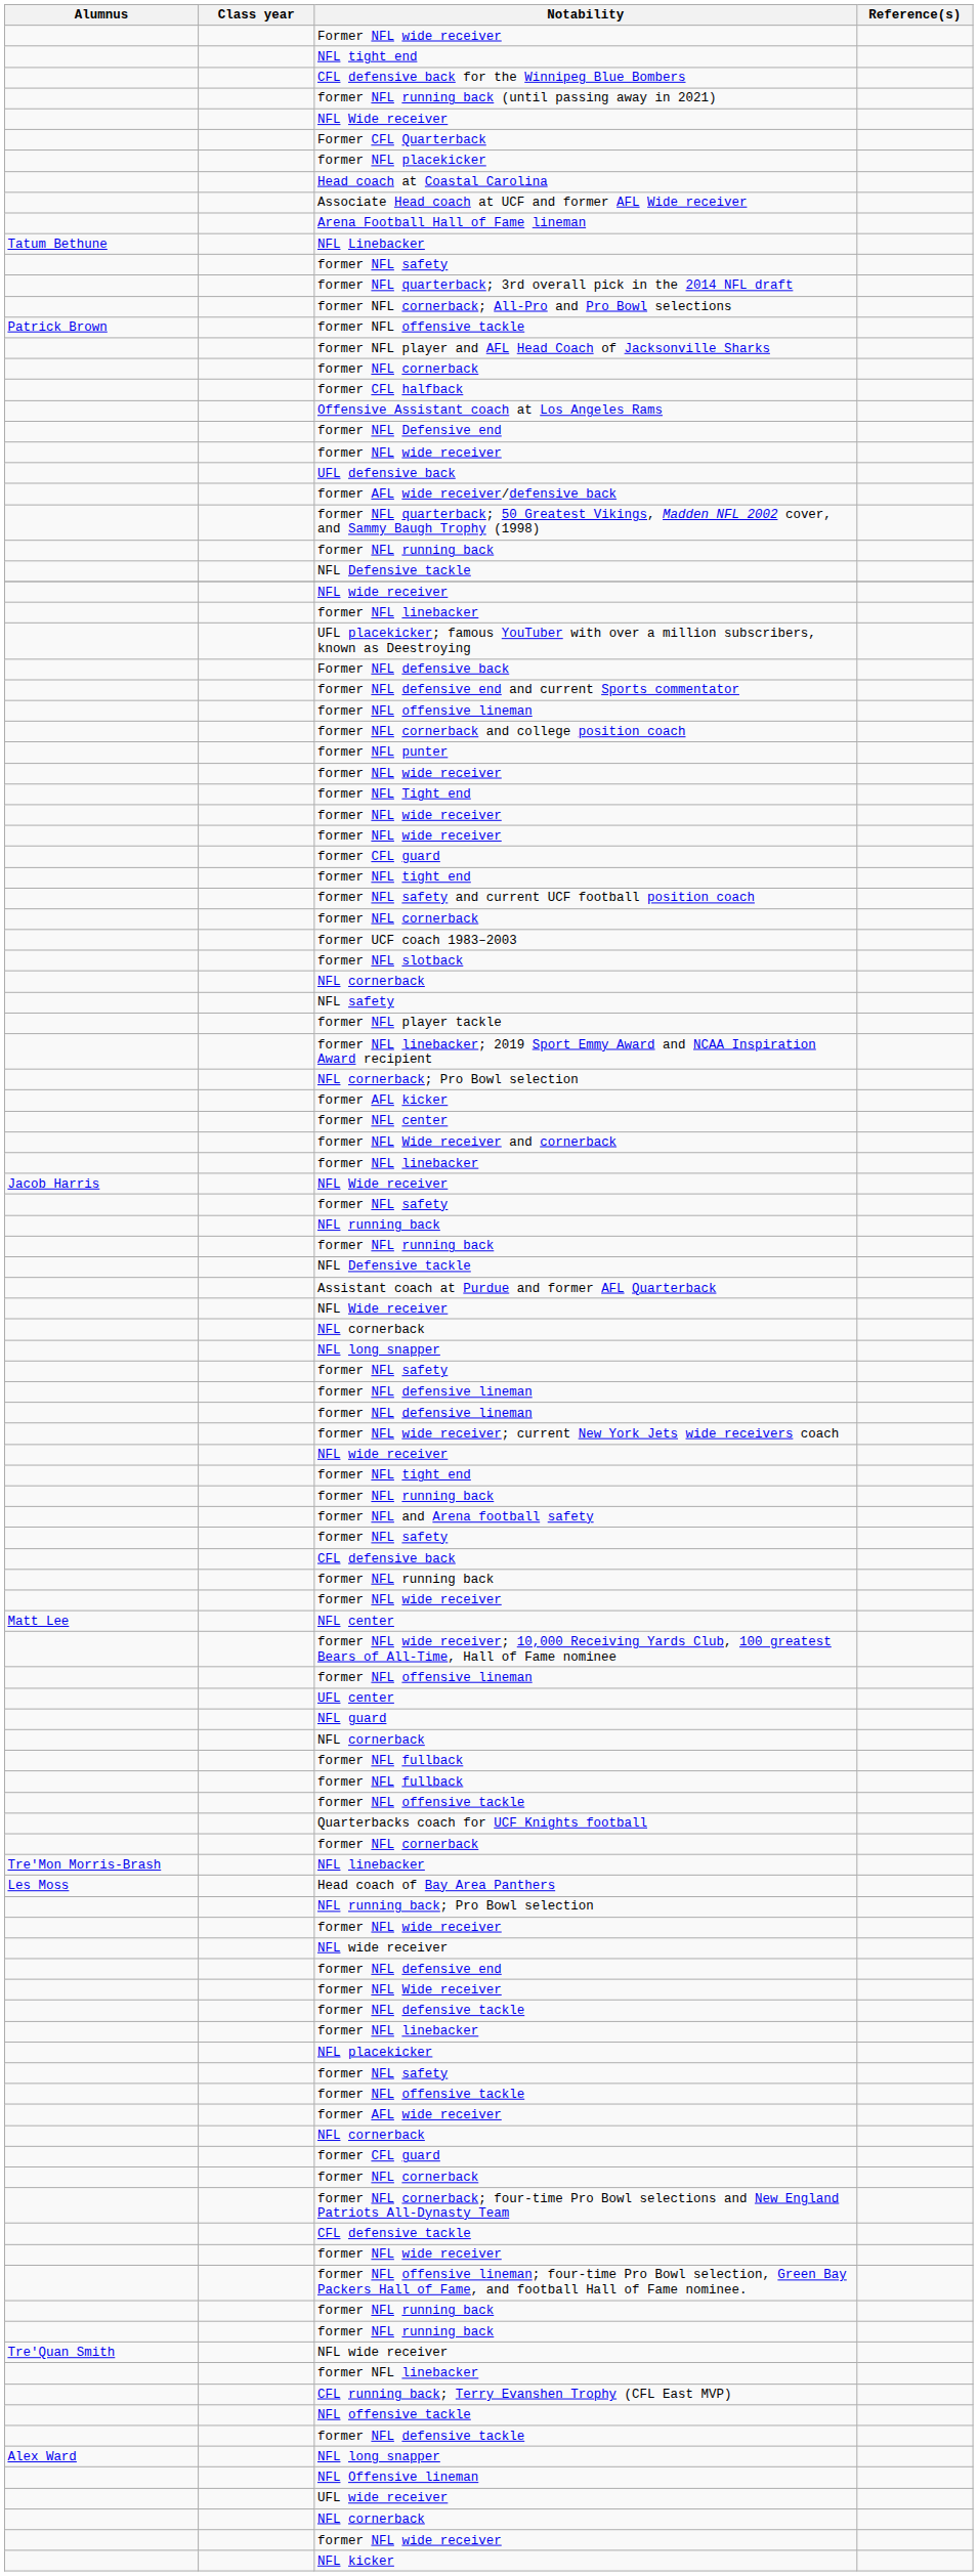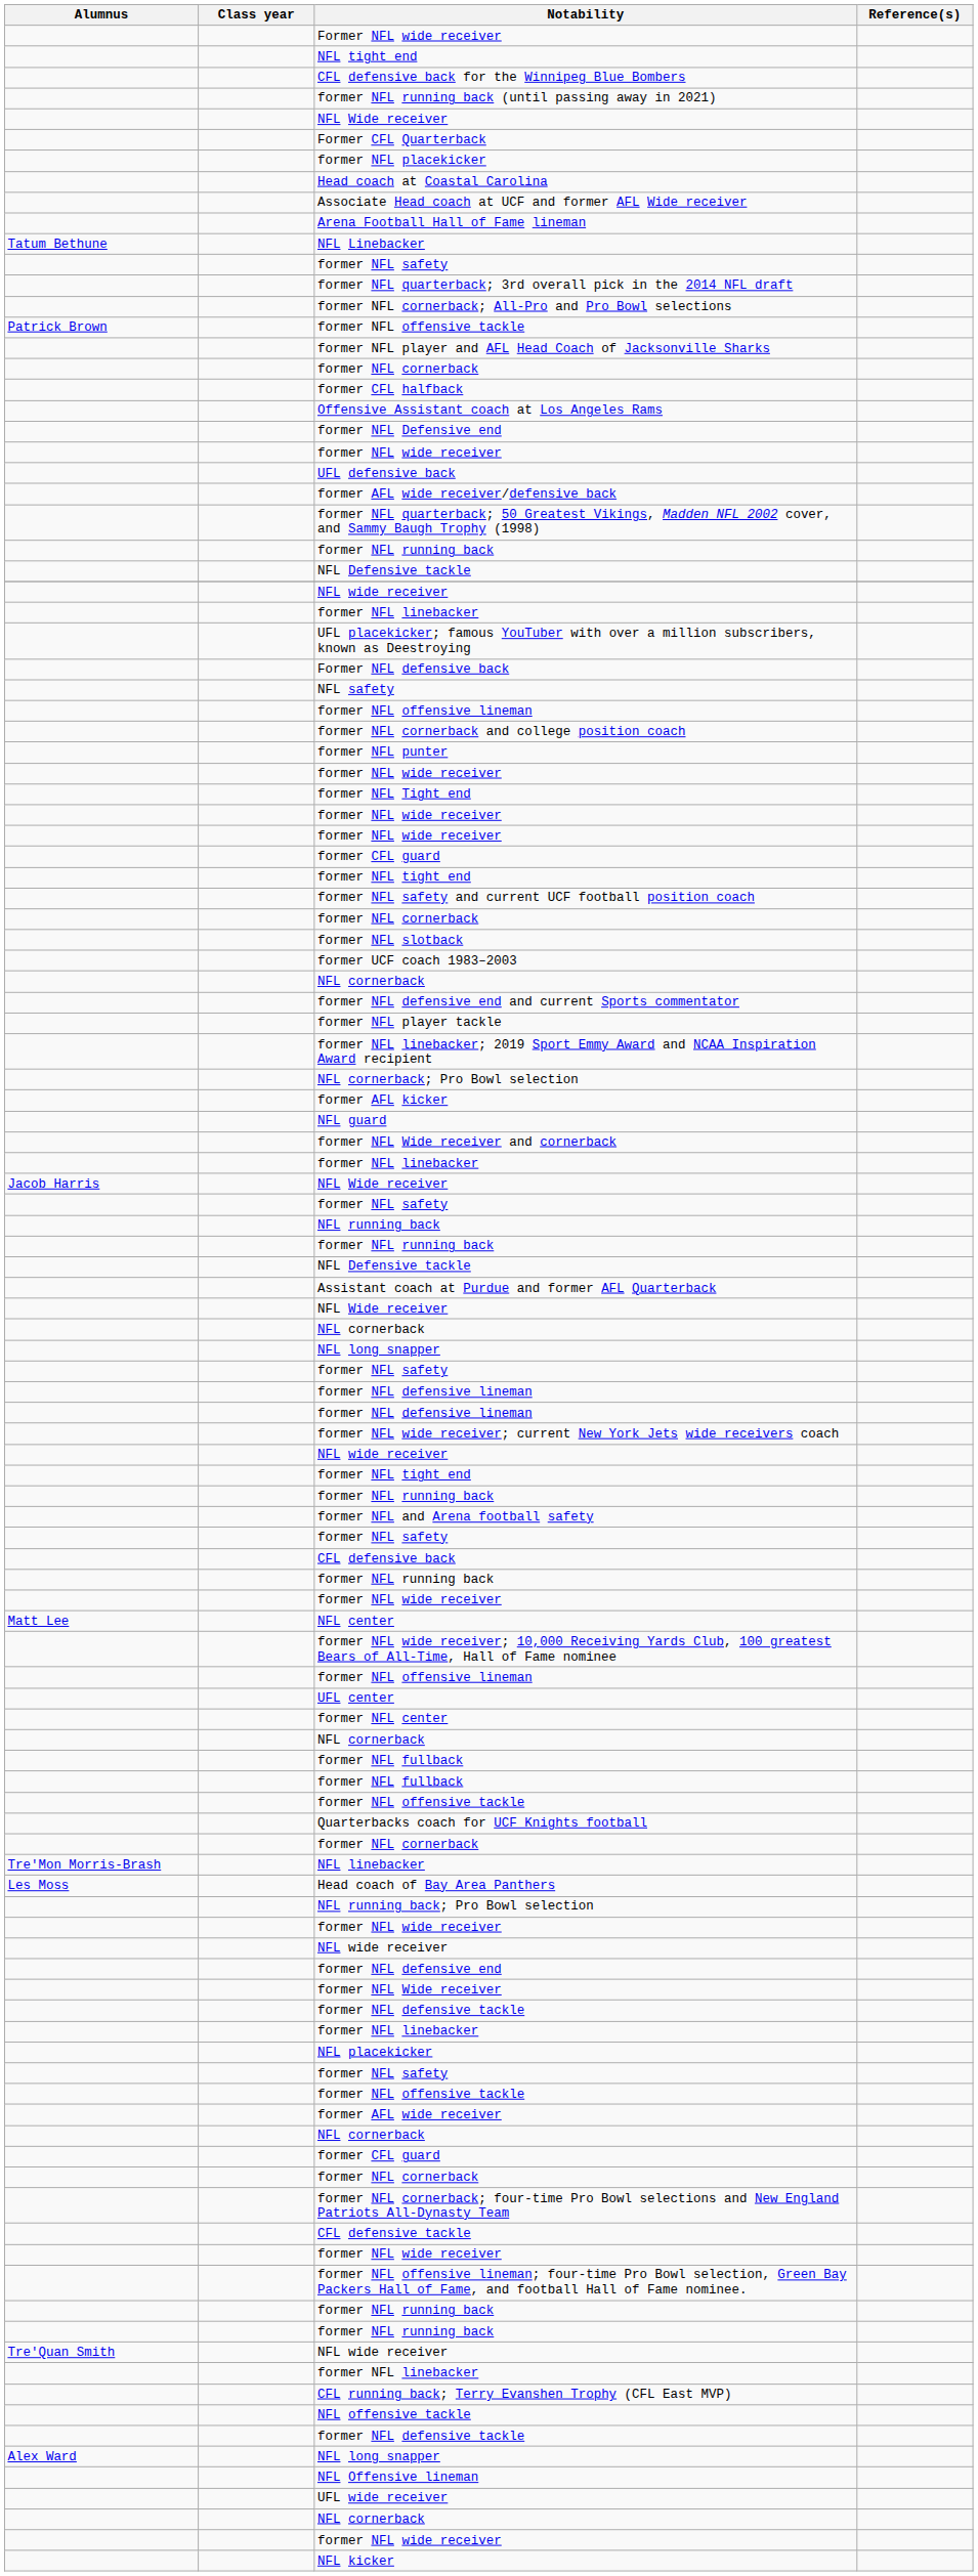rows swapped: former NFL defensive end and current Sports commentator <-> NFL safety
rows swapped: former NFL slotback <-> former UCF coach 1983–2003
rows swapped: former NFL center <-> NFL guard
